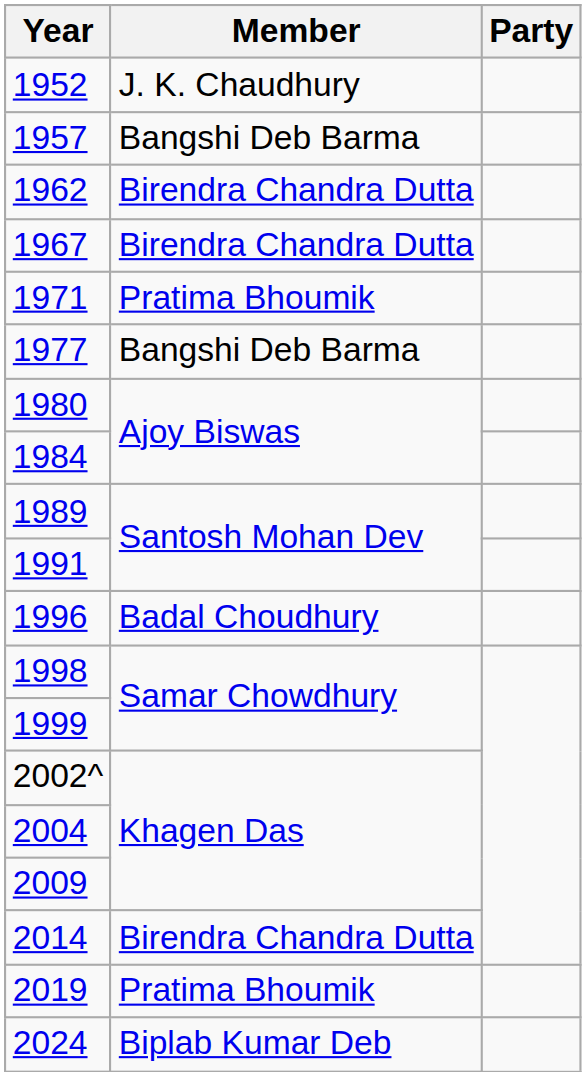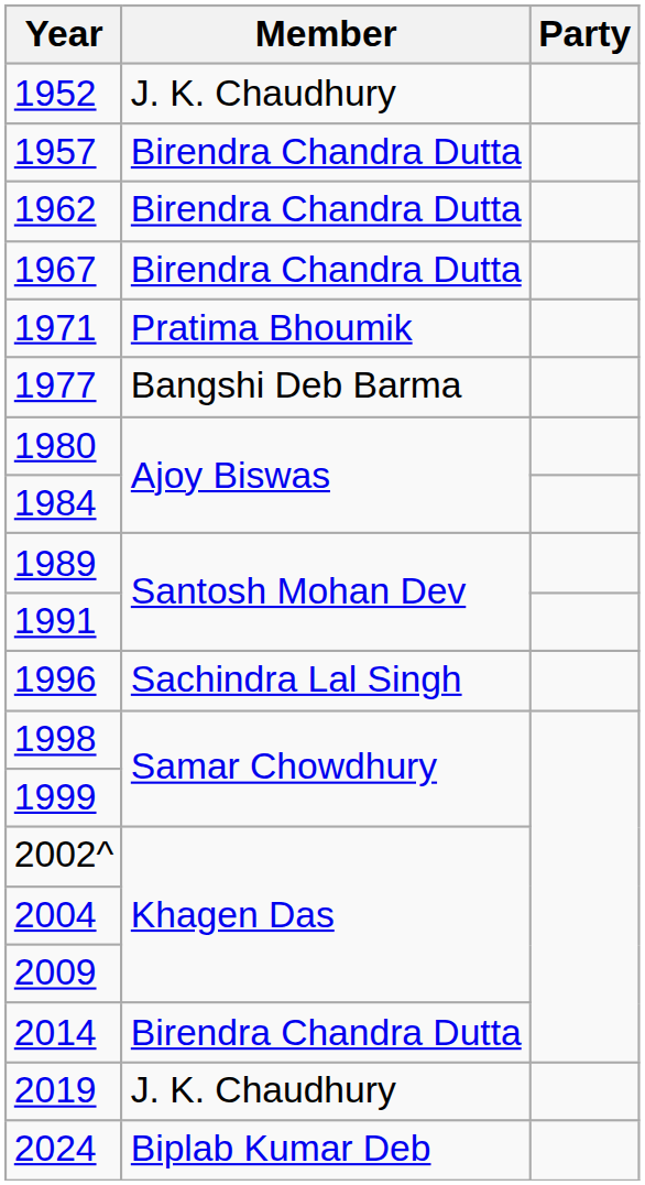1957 | Member: Bangshi Deb Barma -> Birendra Chandra Dutta
1996 | Member: Badal Choudhury -> Sachindra Lal Singh
2019 | Member: Pratima Bhoumik -> J. K. Chaudhury
